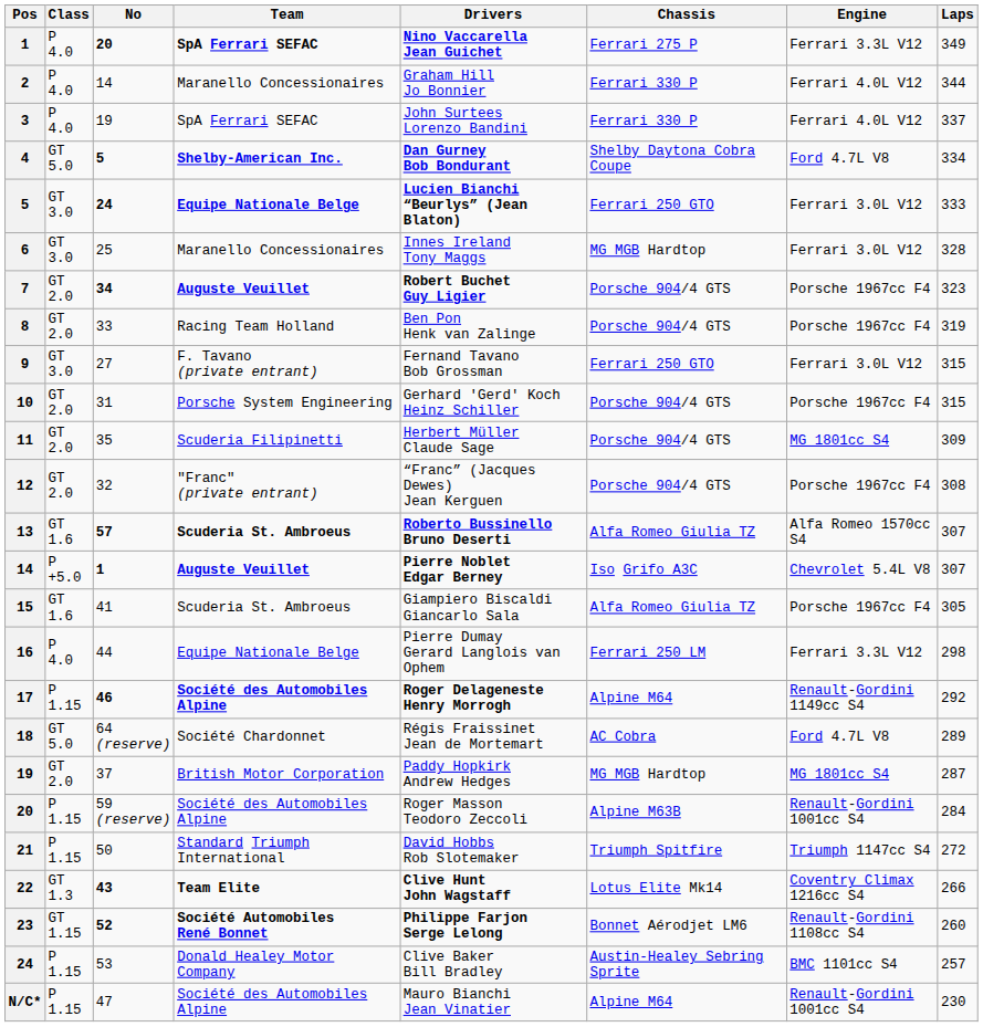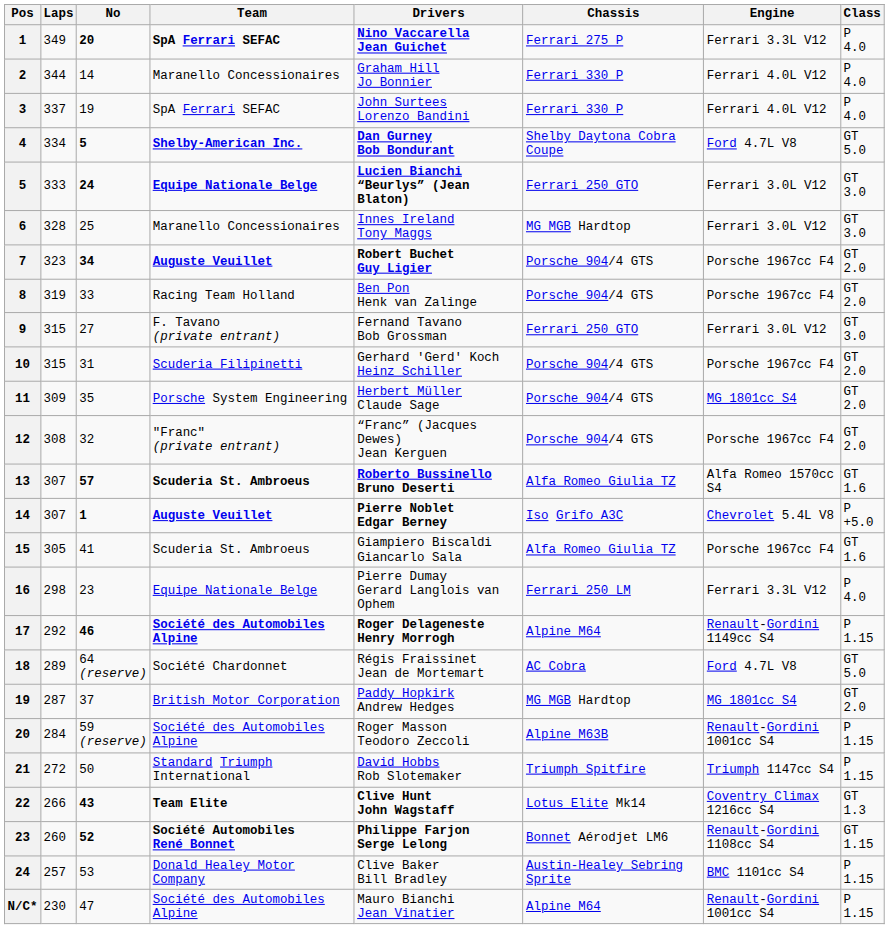columns swapped: Class <-> Laps
10 | Team: Porsche System Engineering -> Scuderia Filipinetti
11 | Team: Scuderia Filipinetti -> Porsche System Engineering
16 | No: 44 -> 23
